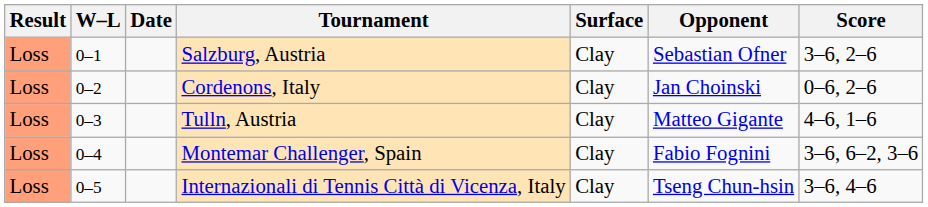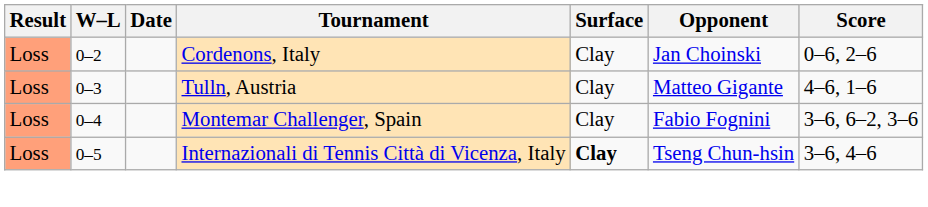- row: Loss | 0–1 | Salzburg, Austria | Clay | Sebastian Ofner | 3–6, 2–6
Internazionali di Tennis Città di Vicenza, Italy | Surface: normal -> bold
